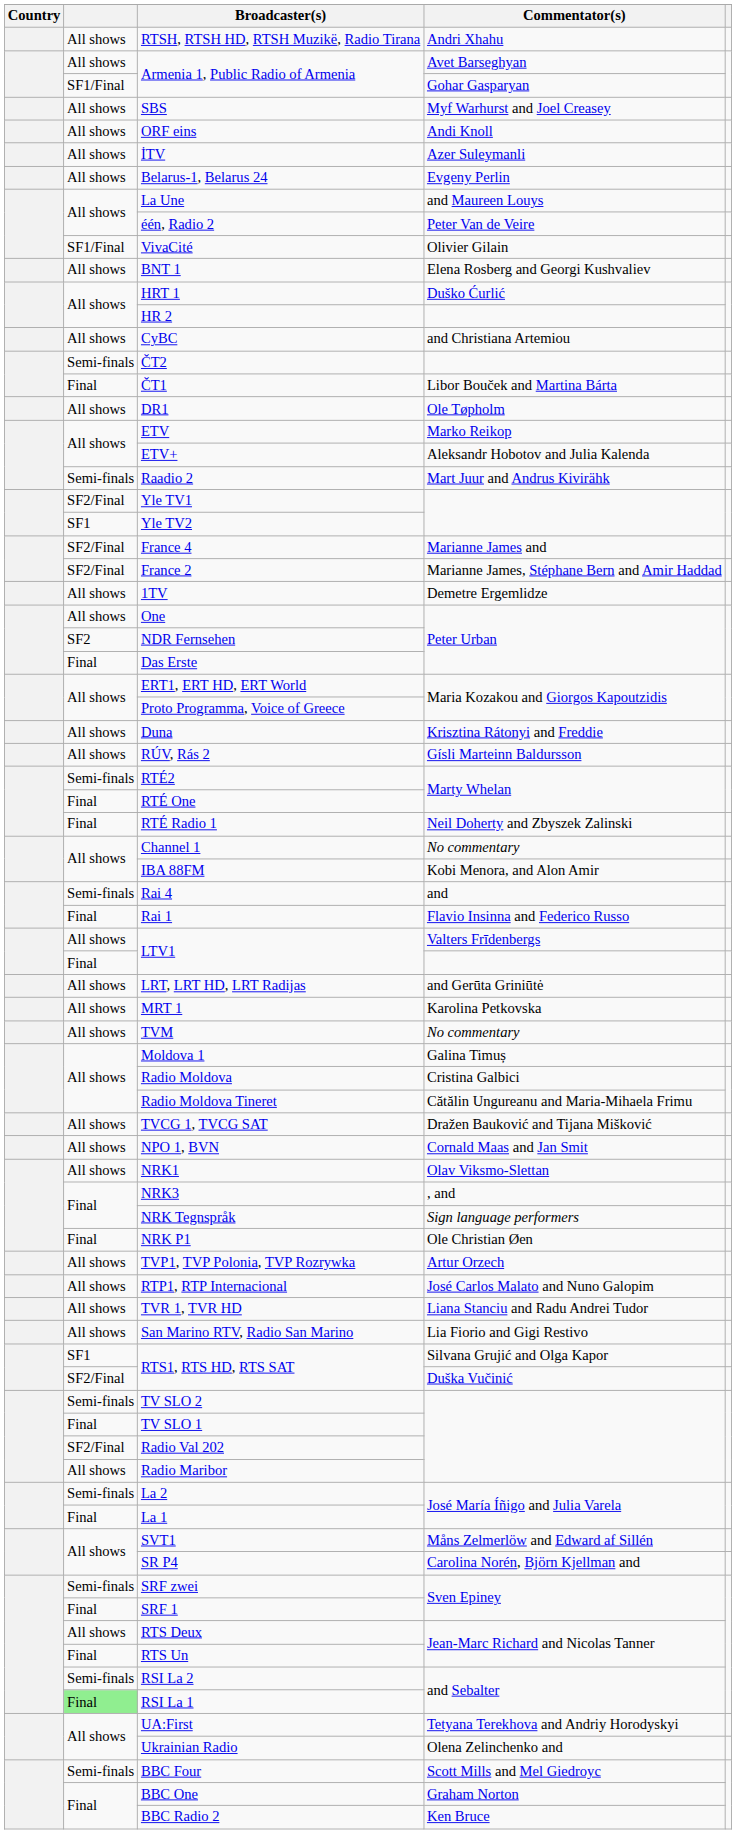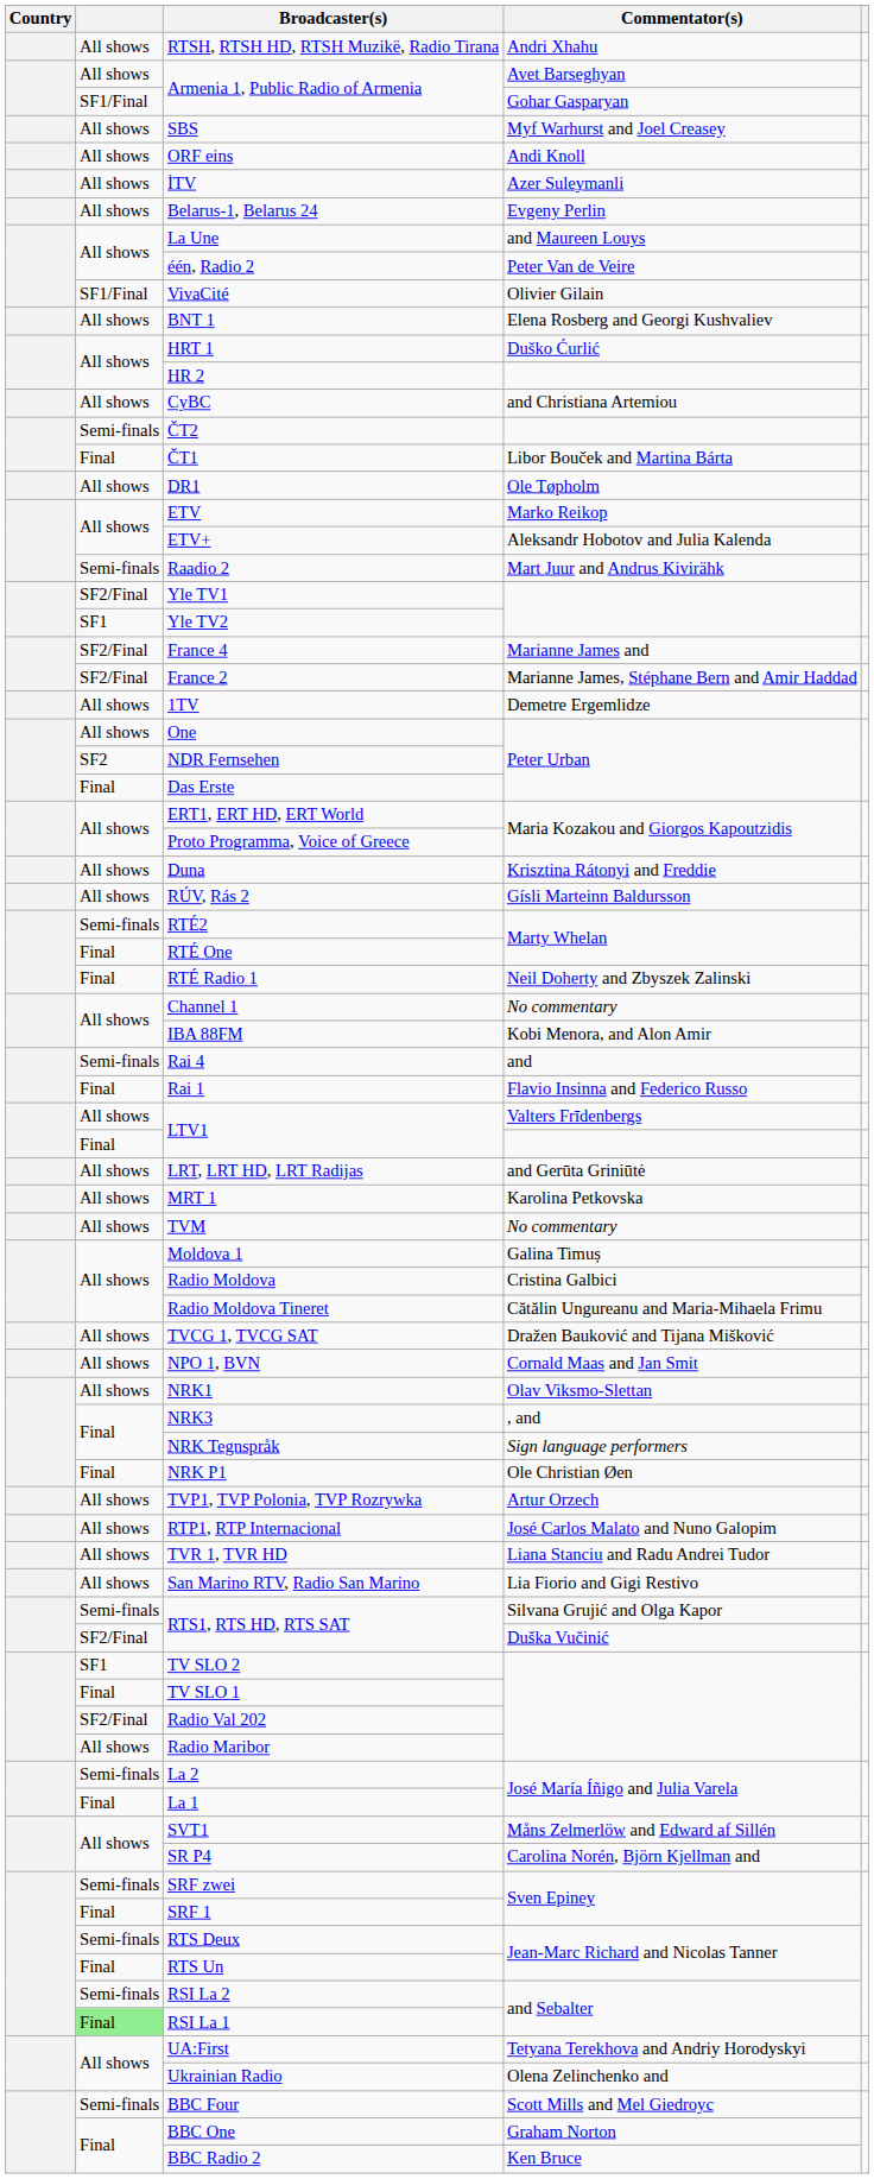RTS1, RTS HD, RTS SAT / Silvana Grujić and Olga Kapor | column 2: SF1 -> Semi-finals
TV SLO 2 | column 2: Semi-finals -> SF1
RTS Deux | column 2: All shows -> Semi-finals
